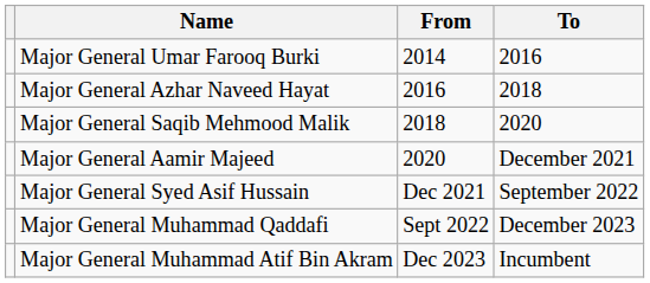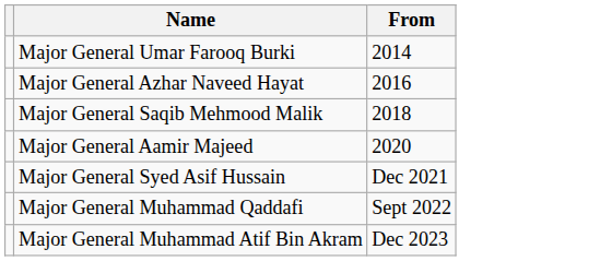- column: To | 2016 | 2018 | 2020 | December 2021 | September 2022 | December 2023 | Incumbent
